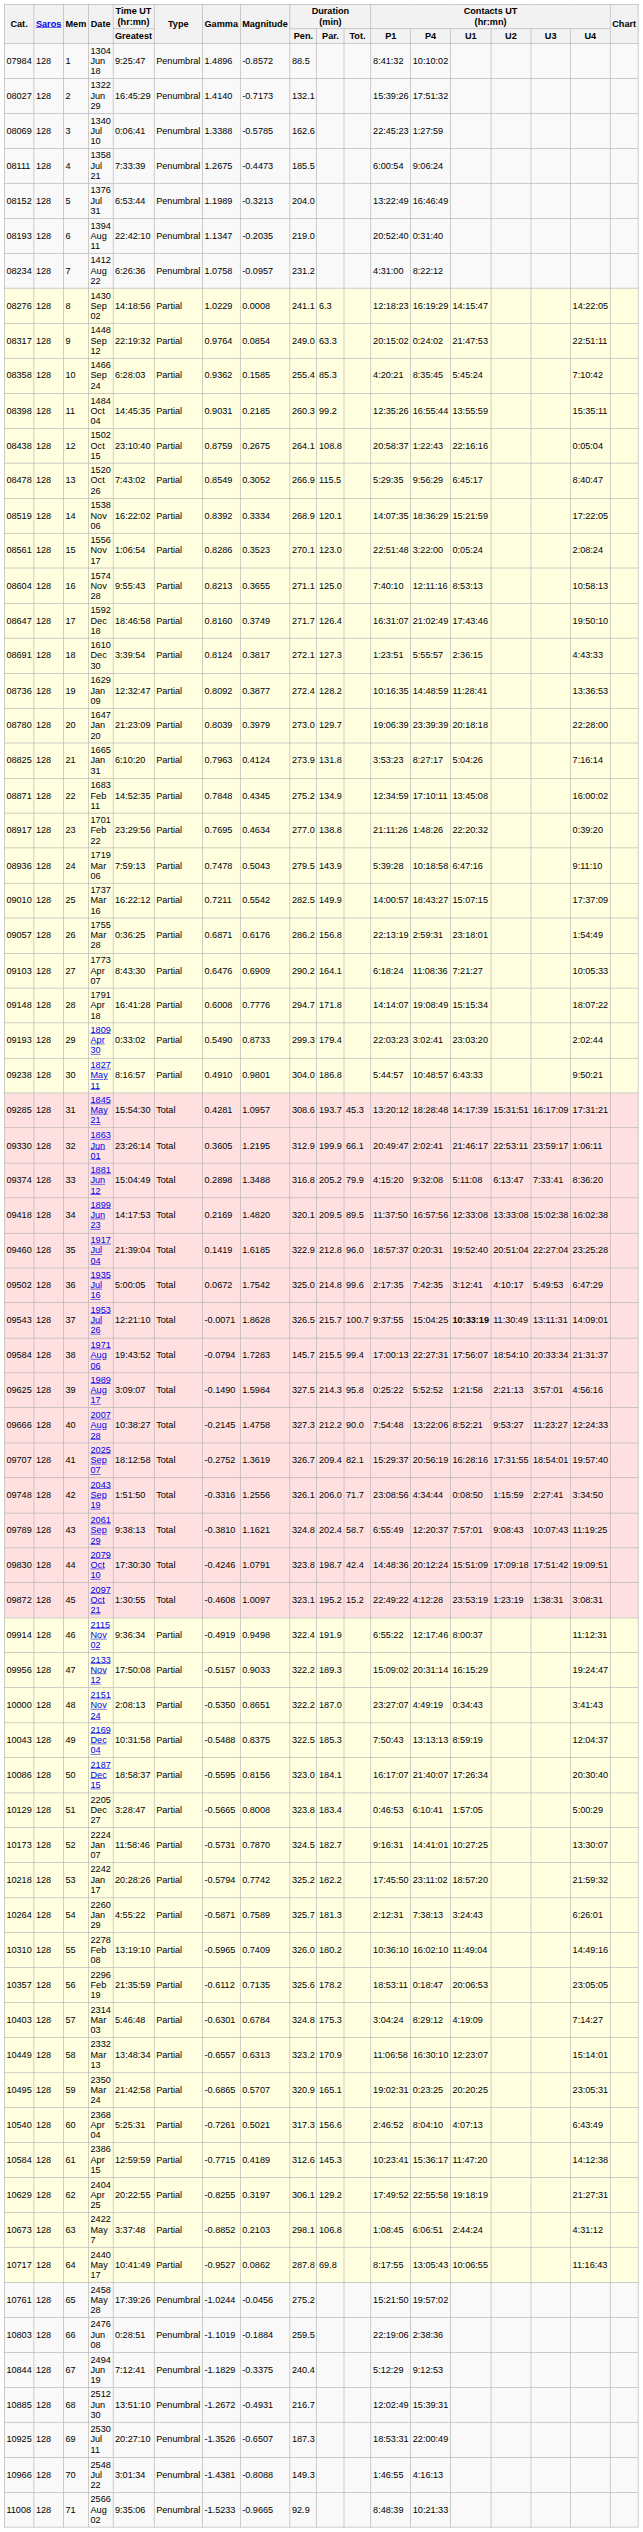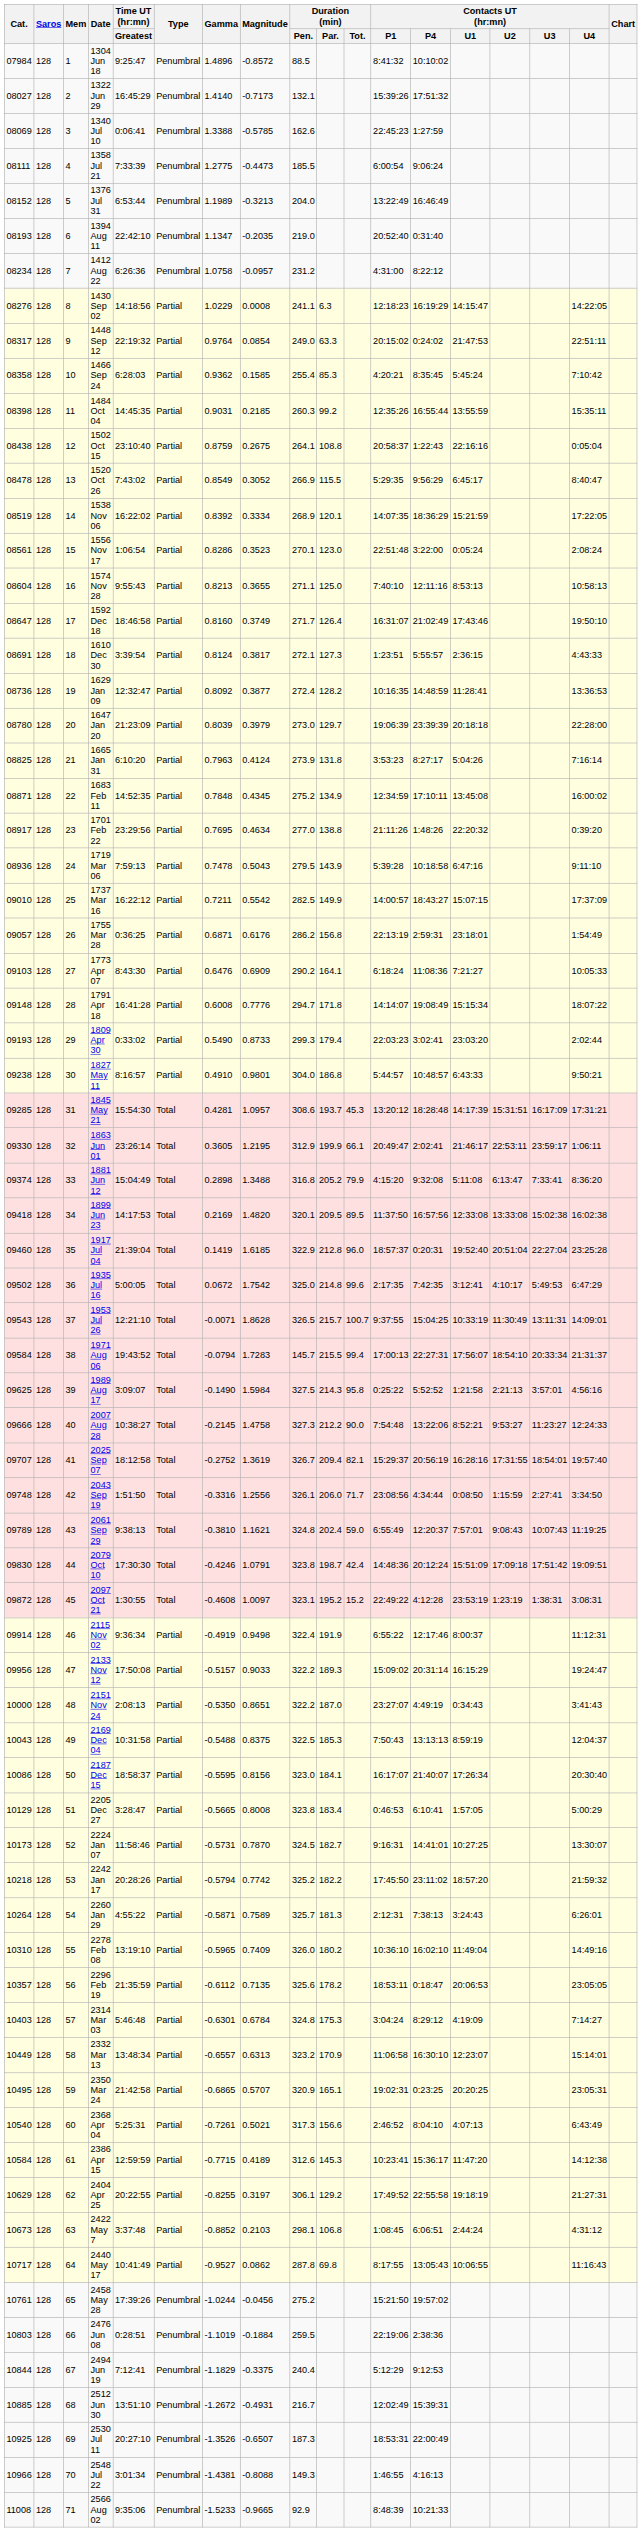1358 Jul 21 | Gamma: 1.2675 -> 1.2775
1953 Jul 26 | Contacts UT (hr:mn) / U1: bold -> normal
2061 Sep 29 | Duration (min) / Tot.: 58.7 -> 59.0
